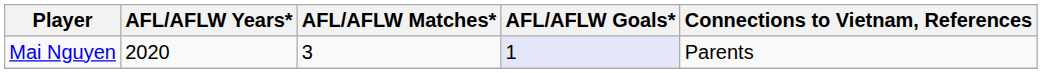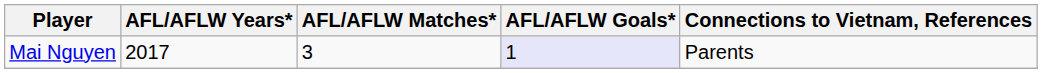Mai Nguyen | AFL/AFLW Years*: 2020 -> 2017
